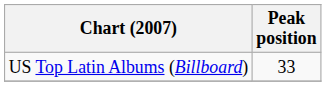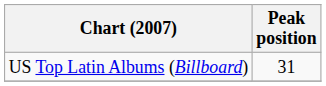US Top Latin Albums (Billboard) | Peak position: 33 -> 31
